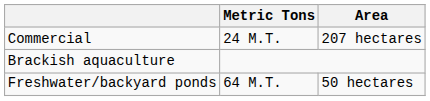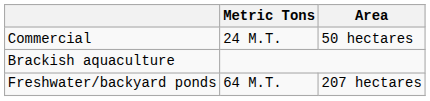Commercial | Area: 207 hectares -> 50 hectares
Freshwater/backyard ponds | Area: 50 hectares -> 207 hectares
